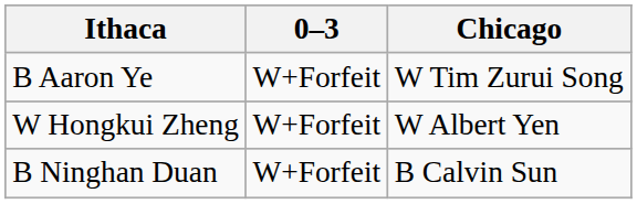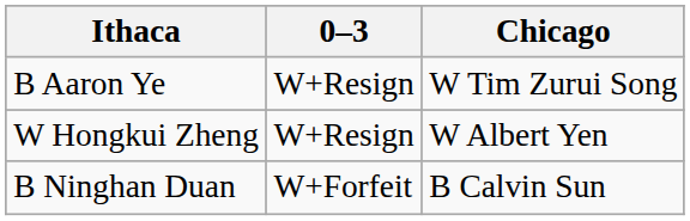B Aaron Ye | 0–3: W+Forfeit -> W+Resign
W Hongkui Zheng | 0–3: W+Forfeit -> W+Resign
